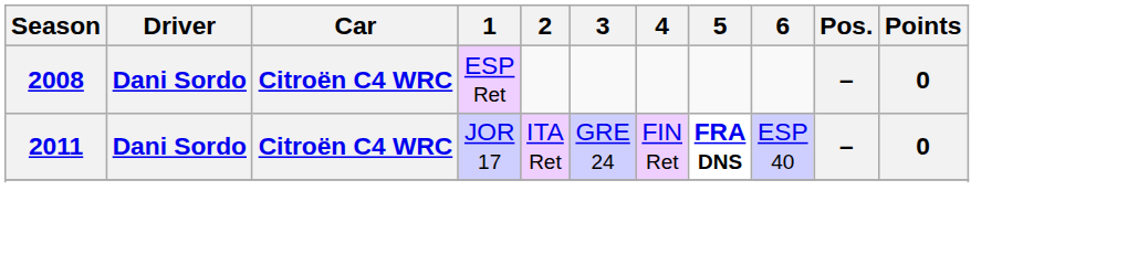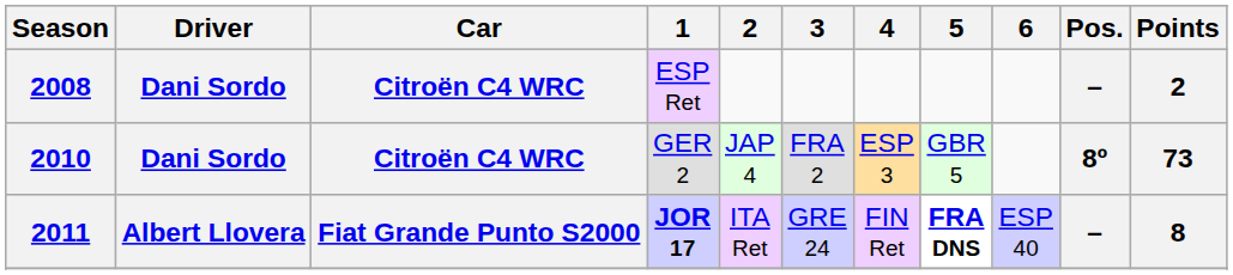2008 | Points: 0 -> 2
+ row: 2010 | Dani Sordo | Citroën C4 WRC | GER 2 | JAP 4 | FRA 2 | ESP 3 | GBR 5 | 8º | 73
2011 | Driver: Dani Sordo -> Albert Llovera
2011 | Car: Citroën C4 WRC -> Fiat Grande Punto S2000
2011 | 1: normal -> bold
2011 | Points: 0 -> 8
